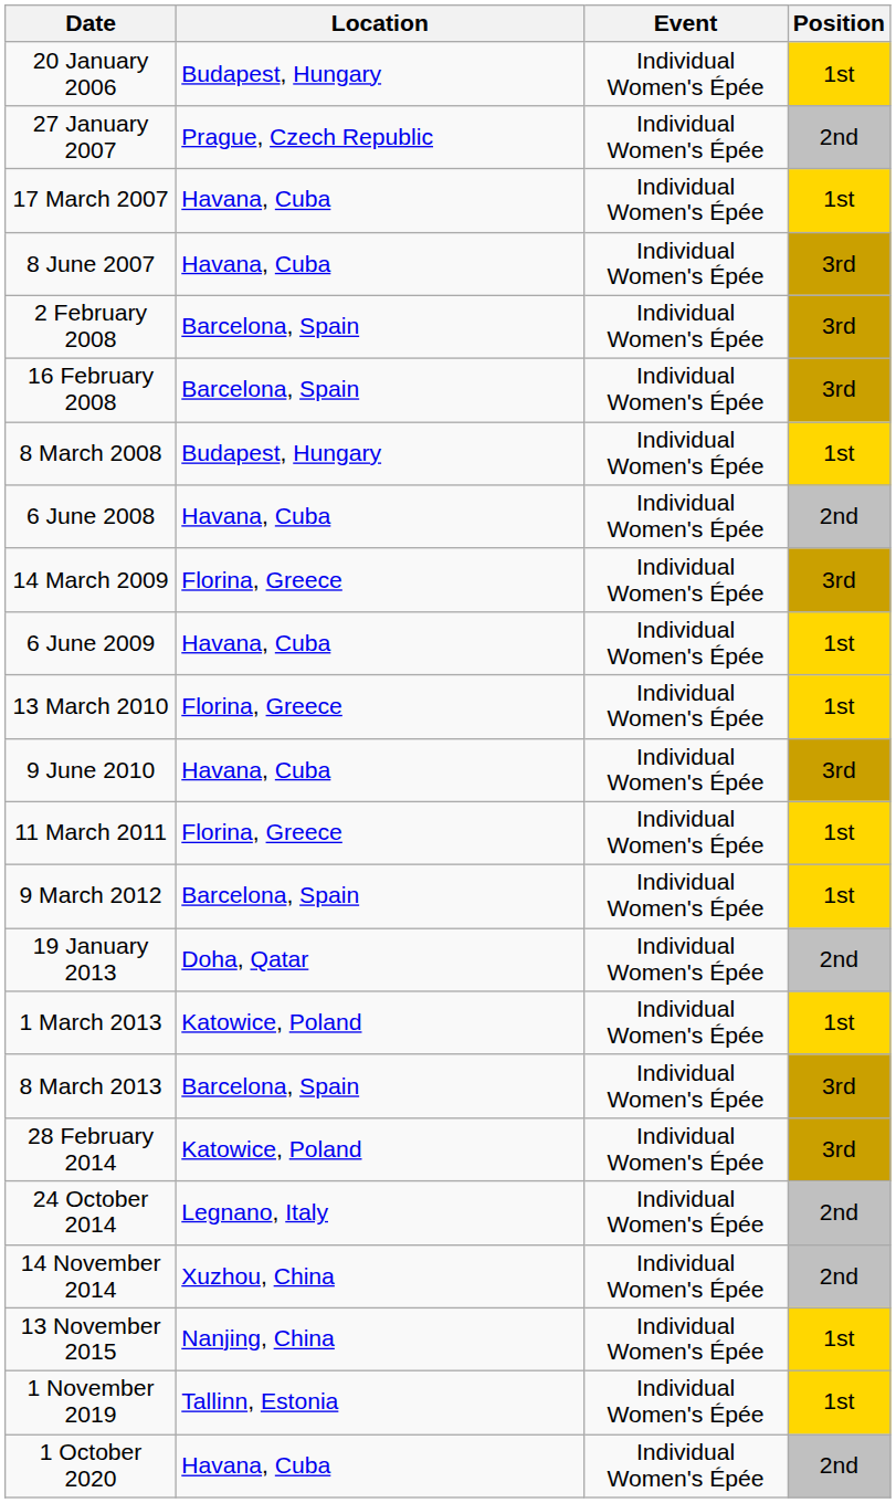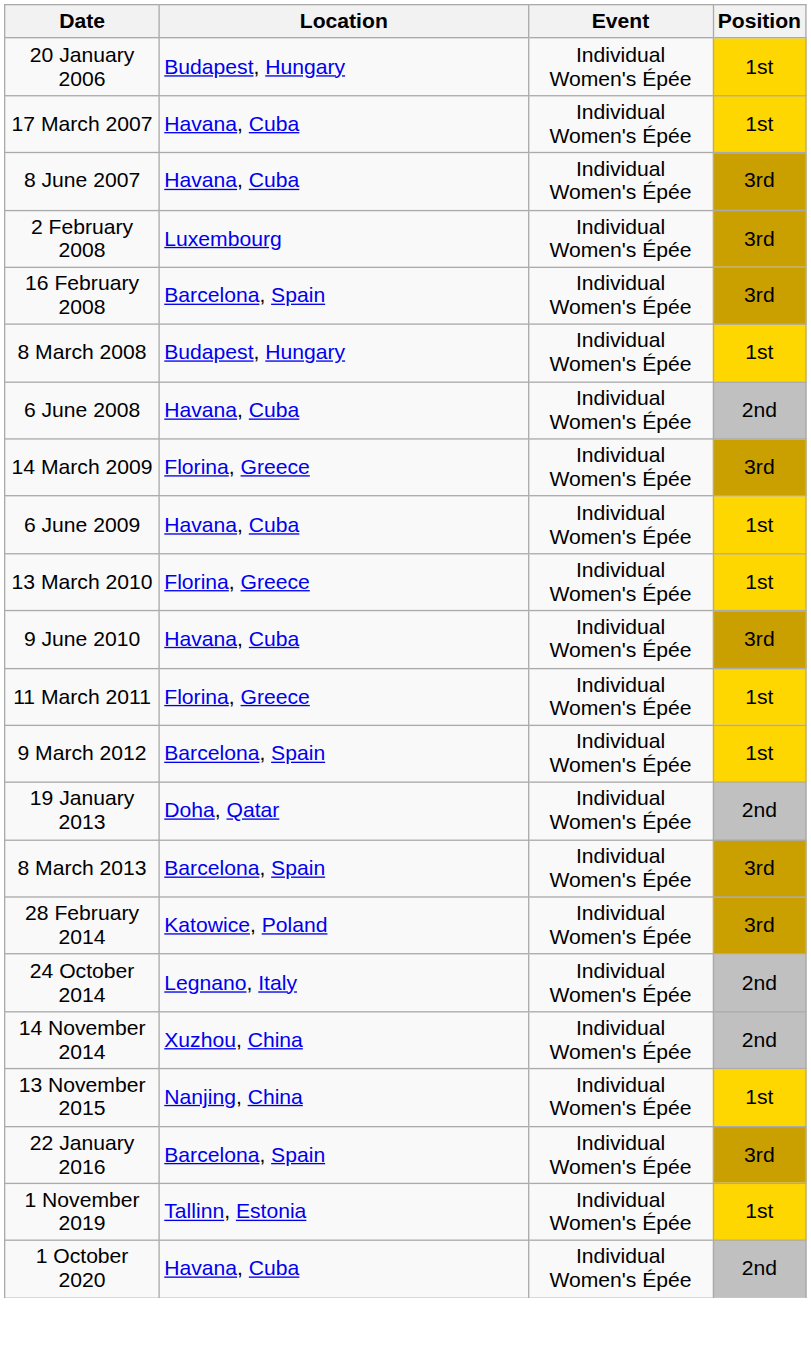- row: 27 January 2007 | Prague, Czech Republic | Individual Women's Épée | 2nd
2 February 2008 | Location: Barcelona, Spain -> Luxembourg
- row: 1 March 2013 | Katowice, Poland | Individual Women's Épée | 1st
+ row: 22 January 2016 | Barcelona, Spain | Individual Women's Épée | 3rd
